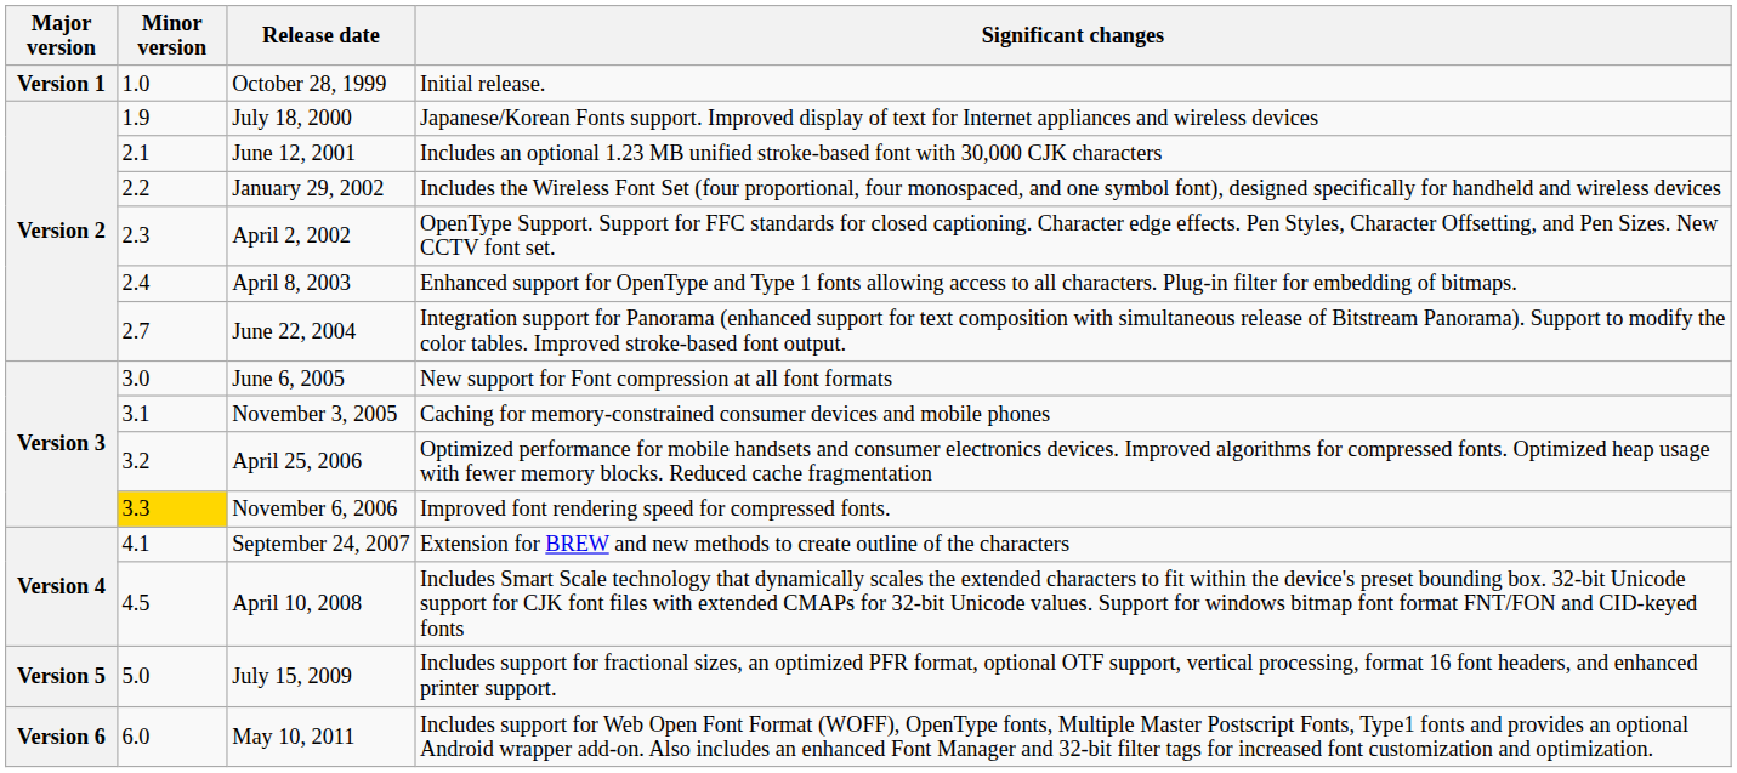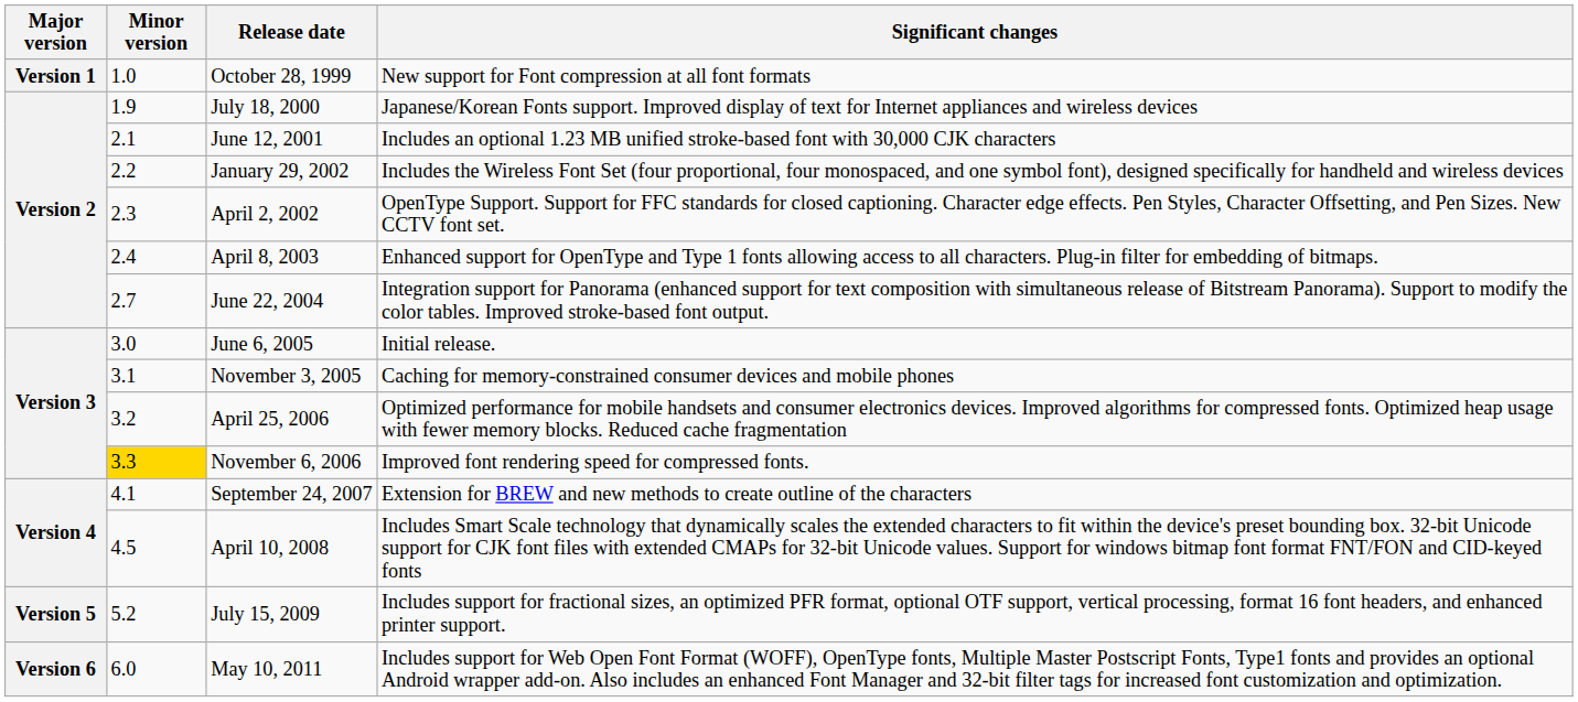October 28, 1999 | Significant changes: Initial release. -> New support for Font compression at all font formats
June 6, 2005 | Significant changes: New support for Font compression at all font formats -> Initial release.
July 15, 2009 | Minor version: 5.0 -> 5.2
